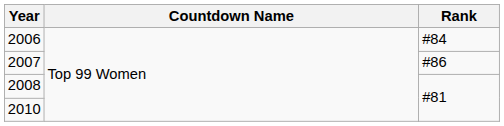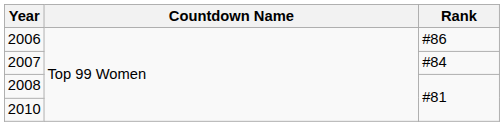2006 | Rank: #84 -> #86
2007 | Rank: #86 -> #84
